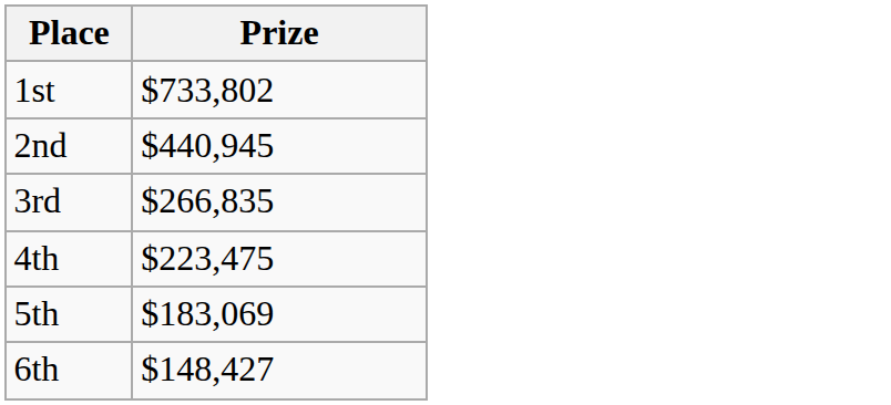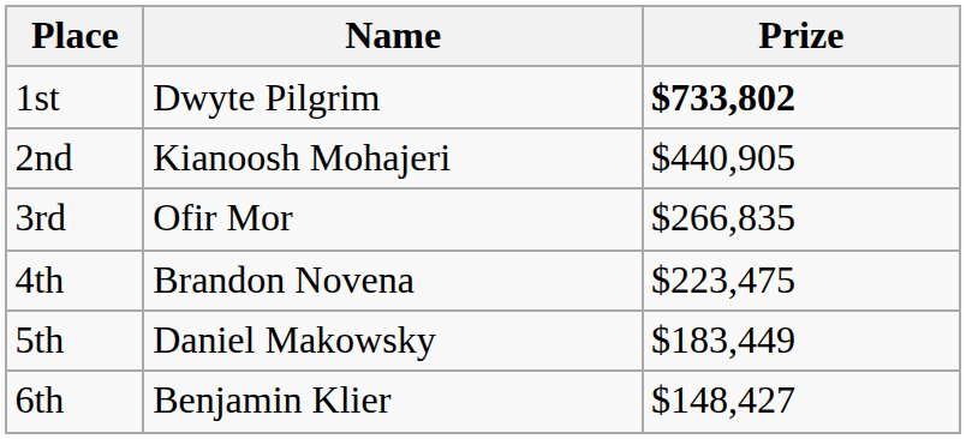+ column: Name | Dwyte Pilgrim | Kianoosh Mohajeri | Ofir Mor | Brandon Novena | Daniel Makowsky | Benjamin Klier
1st | Prize: normal -> bold
2nd | Prize: $440,945 -> $440,905
5th | Prize: $183,069 -> $183,449
